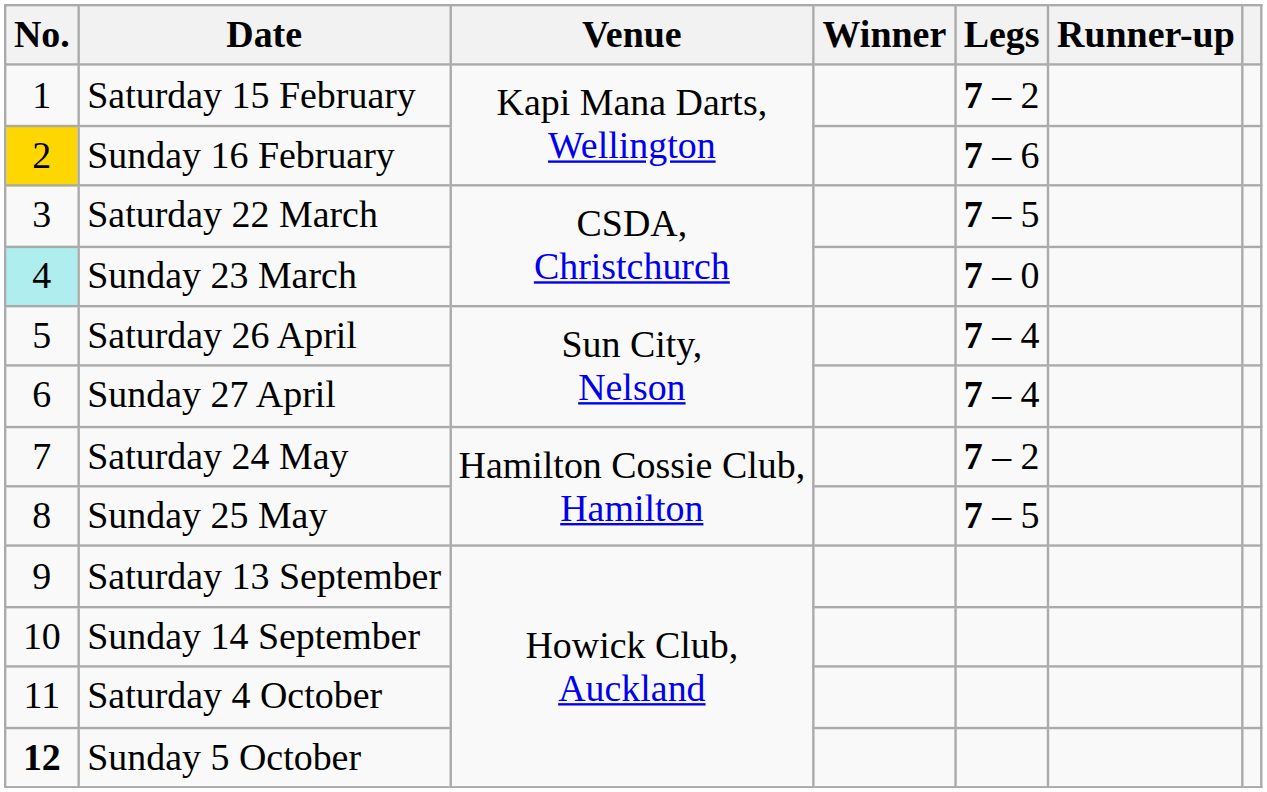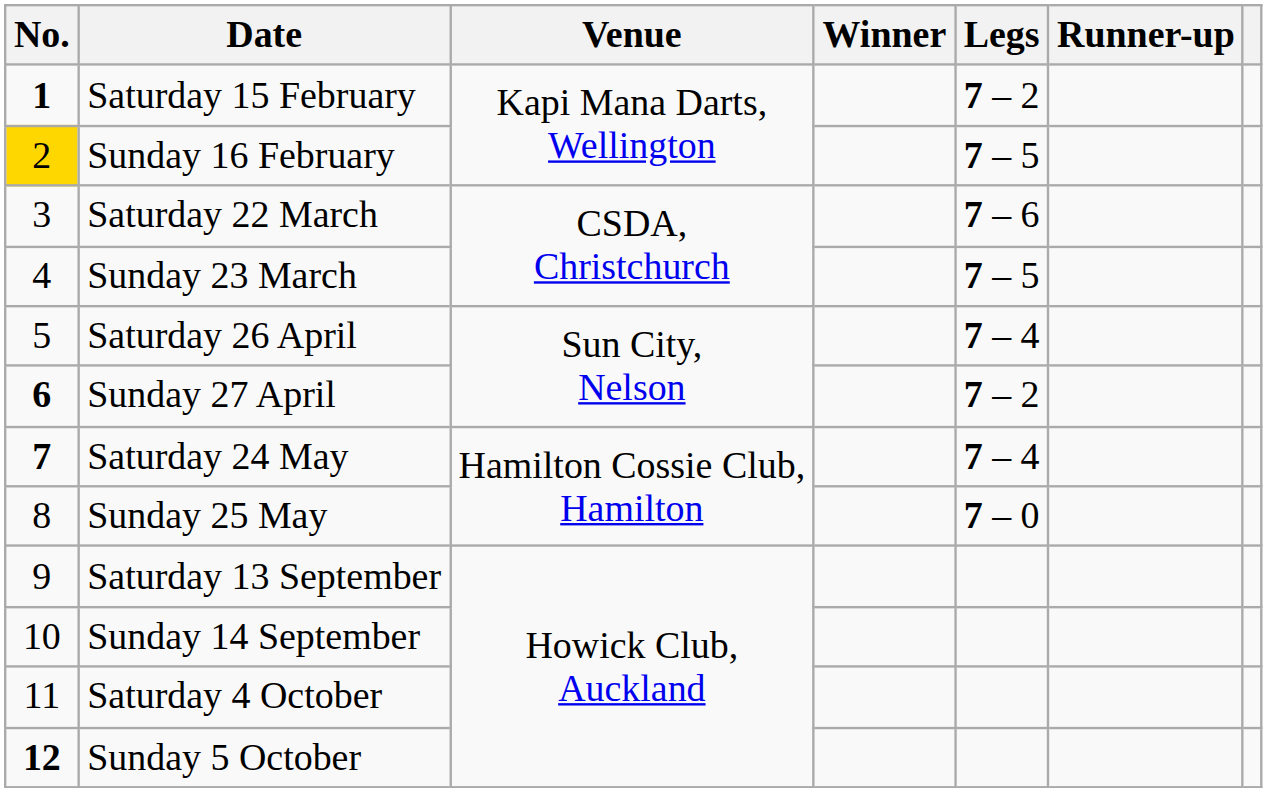Saturday 15 February | No.: normal -> bold
Sunday 16 February | Legs: 7 – 6 -> 7 – 5
Saturday 22 March | Legs: 7 – 5 -> 7 – 6
Sunday 23 March | No.: paleturquoise background -> no background
Sunday 23 March | Legs: 7 – 0 -> 7 – 5
Sunday 27 April | No.: normal -> bold
Sunday 27 April | Legs: 7 – 4 -> 7 – 2
Saturday 24 May | No.: normal -> bold
Saturday 24 May | Legs: 7 – 2 -> 7 – 4
Sunday 25 May | Legs: 7 – 5 -> 7 – 0
